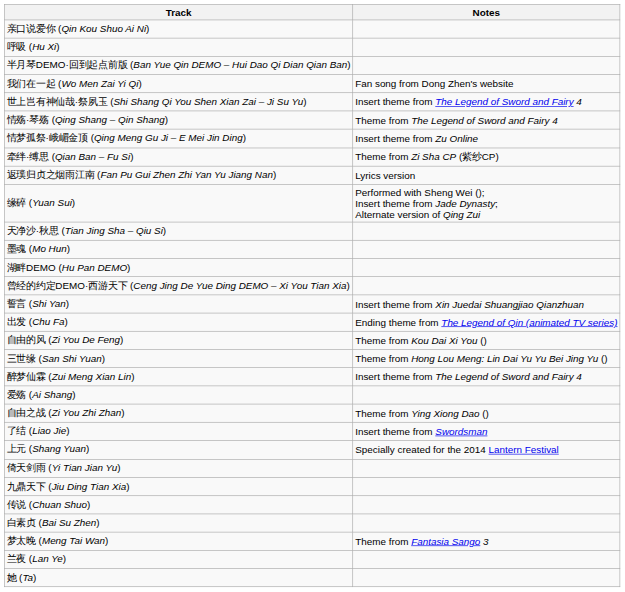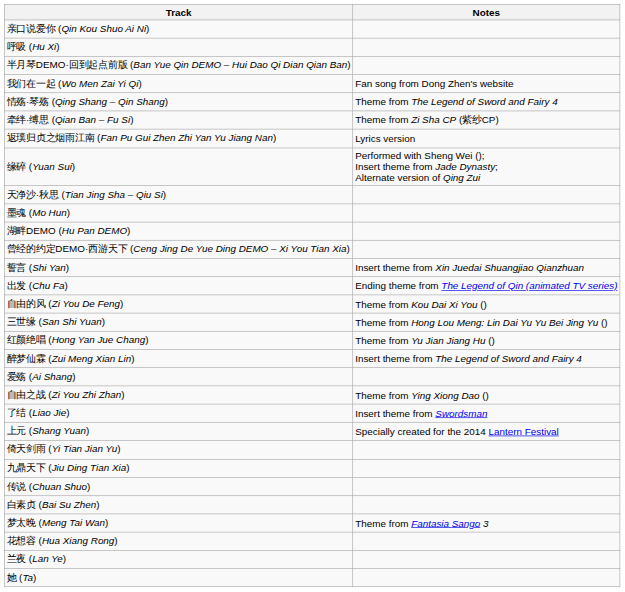- row: 世上岂有神仙哉·祭夙玉 (Shi Shang Qi You Shen Xian Zai – Ji Su Yu) | Insert theme from The Legend of Sword and Fairy 4
- row: 情梦孤祭·峨嵋金顶 (Qing Meng Gu Ji – E Mei Jin Ding) | Insert theme from Zu Online
+ row: 红颜绝唱 (Hong Yan Jue Chang) | Theme from Yu Jian Jiang Hu ()
+ row: 花想容 (Hua Xiang Rong)
